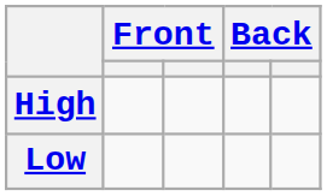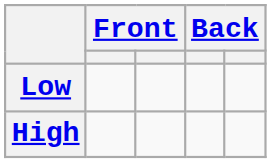rows swapped: High <-> Low
